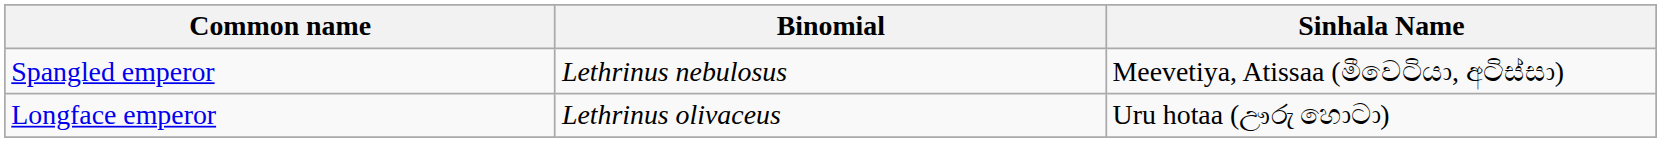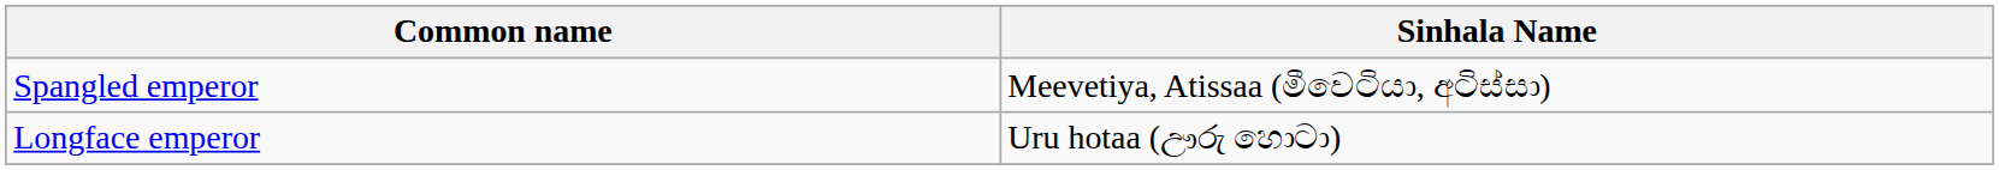- column: Binomial | Lethrinus nebulosus | Lethrinus olivaceus
